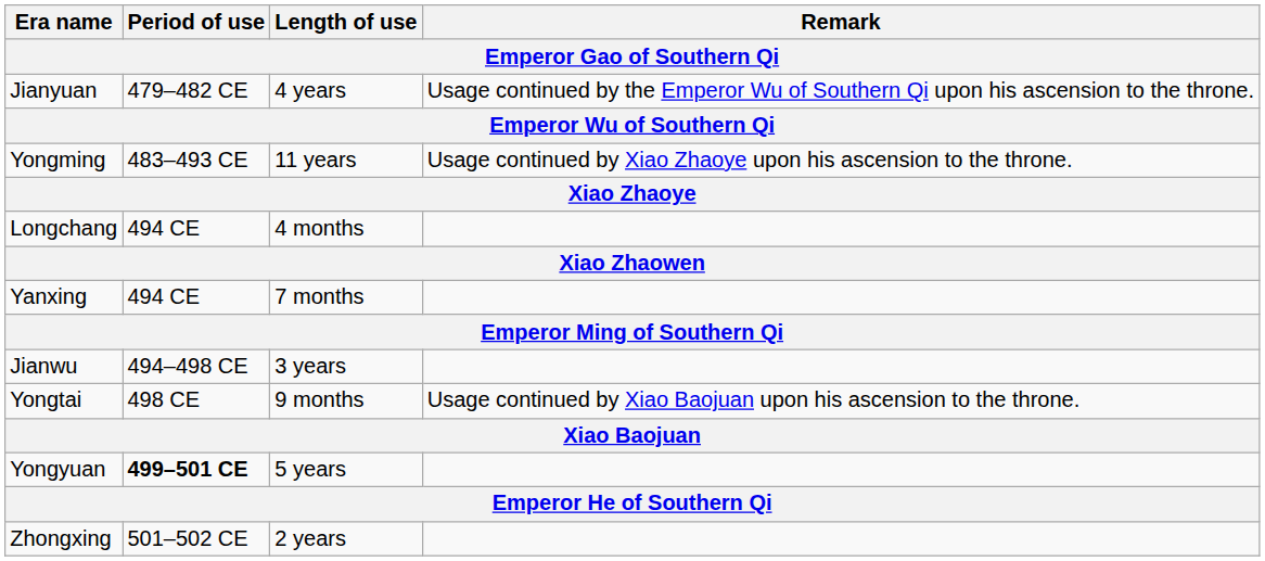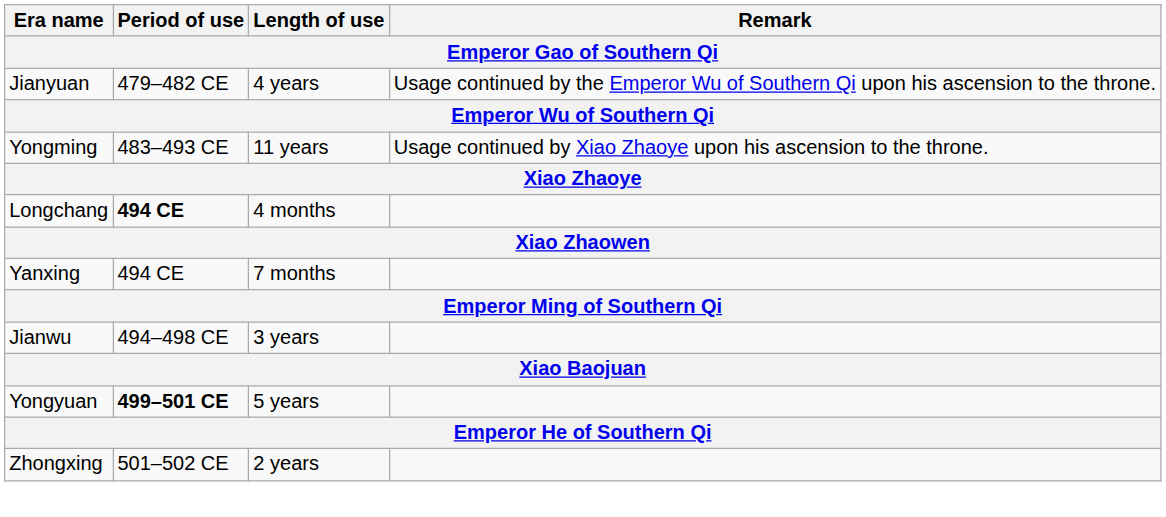Longchang | Period of use: normal -> bold
- row: Yongtai | 498 CE | 9 months | Usage continued by Xiao Baojuan upon his ascension to the throne.
